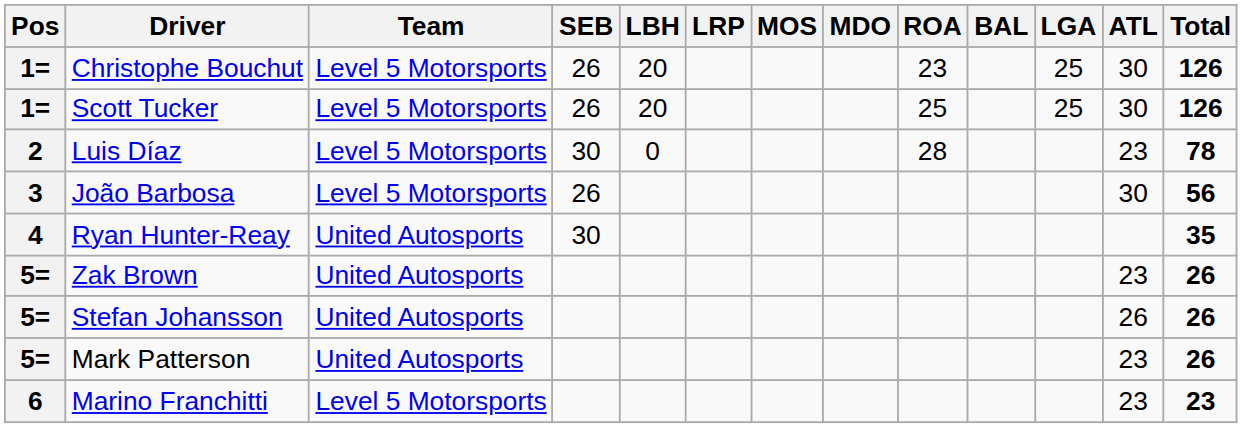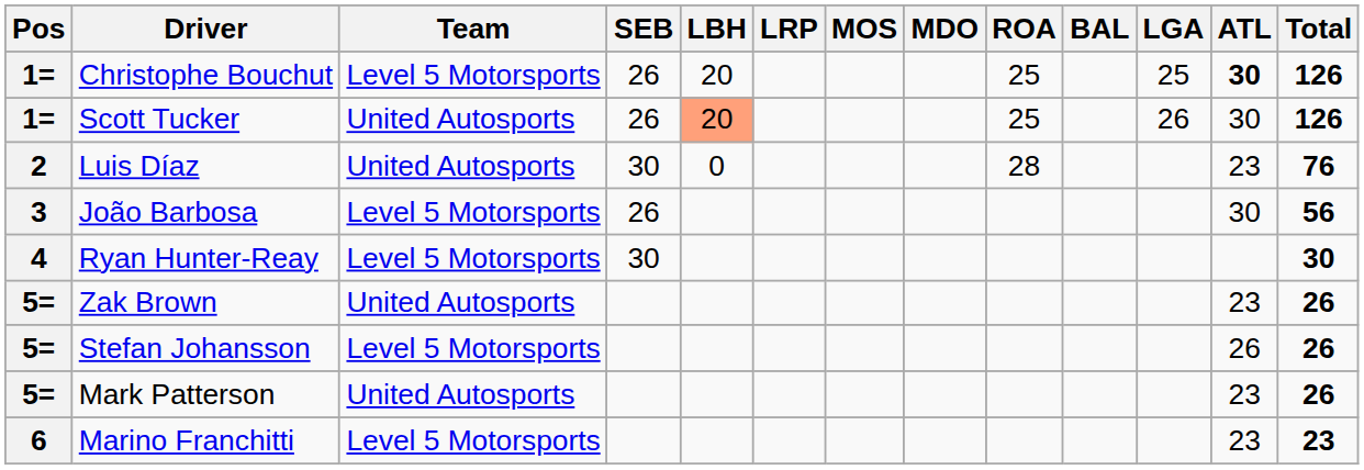Christophe Bouchut | ROA: 23 -> 25
Christophe Bouchut | ATL: normal -> bold
Scott Tucker | Team: Level 5 Motorsports -> United Autosports
Scott Tucker | LBH: no background -> lightsalmon background
Scott Tucker | LGA: 25 -> 26
Luis Díaz | Team: Level 5 Motorsports -> United Autosports
Luis Díaz | Total: 78 -> 76
Ryan Hunter-Reay | Team: United Autosports -> Level 5 Motorsports
Ryan Hunter-Reay | Total: 35 -> 30
Stefan Johansson | Team: United Autosports -> Level 5 Motorsports
